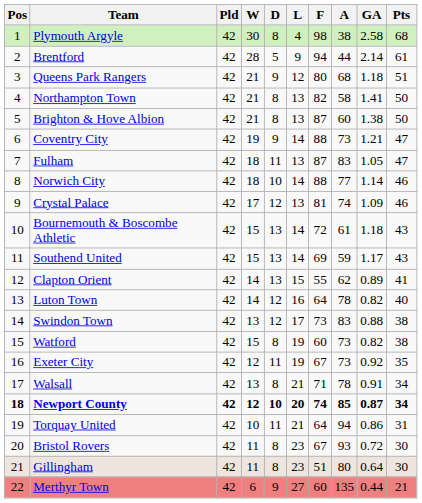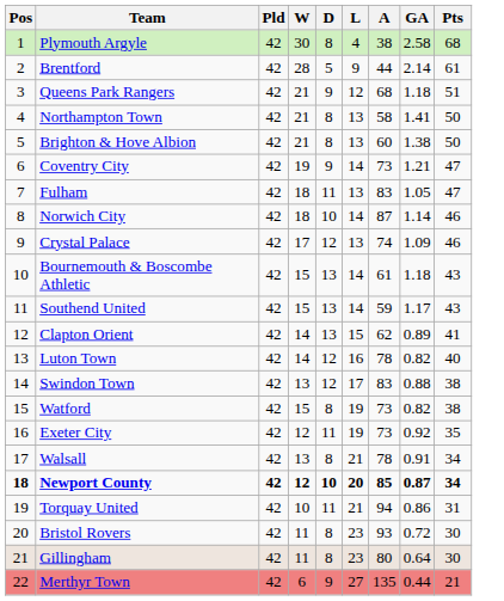- column: F | 98 | 94 | 80 | 82 | 87 | 88 | 87 | 88 | 81 | 72 | 69 | 55 | 64 | 73 | 60 | 67 | 71 | 74 | 64 | 67 | 51 | 60
Norwich City | A: 77 -> 87
